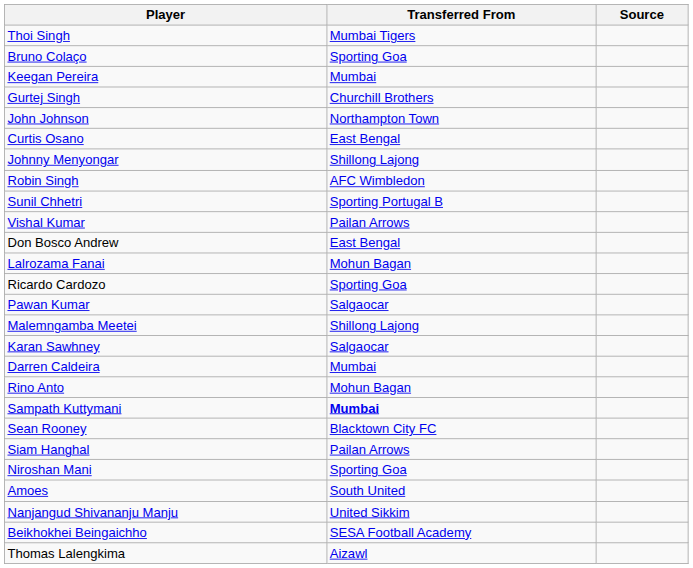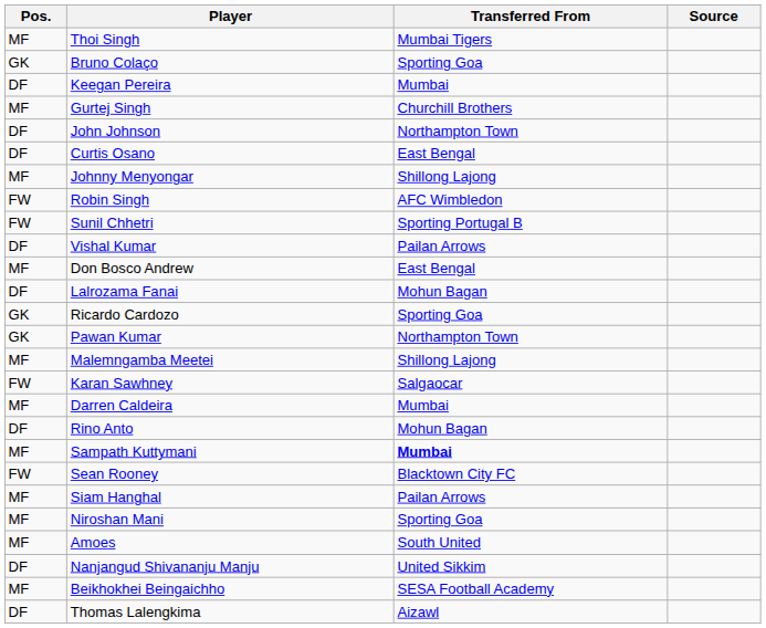+ column: Pos. | MF | GK | DF | MF | DF | DF | MF | FW | FW | DF | MF | DF | GK | GK | MF | FW | MF | DF | MF | FW | MF | MF | MF | DF | MF | DF
Pawan Kumar | Transferred From: Salgaocar -> Northampton Town
